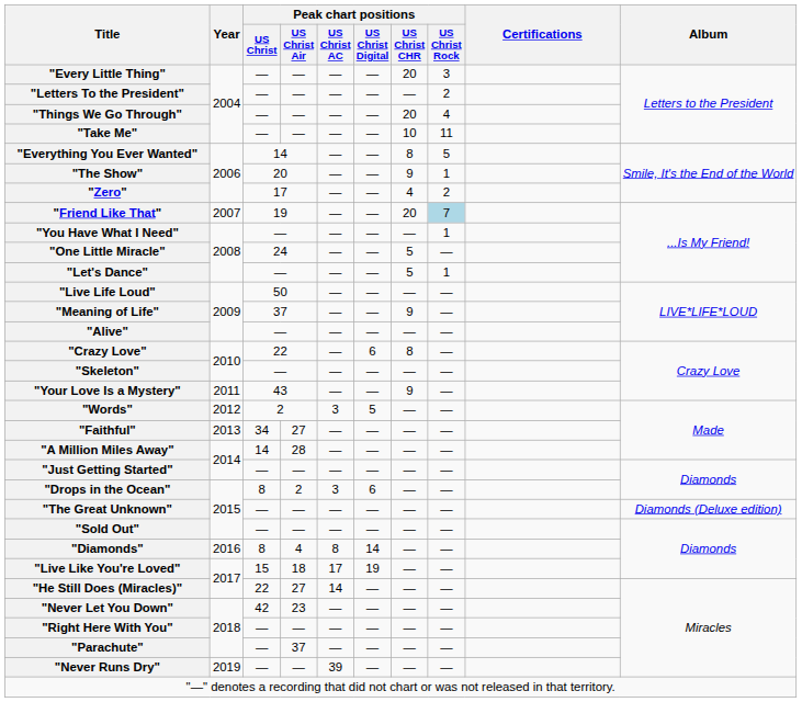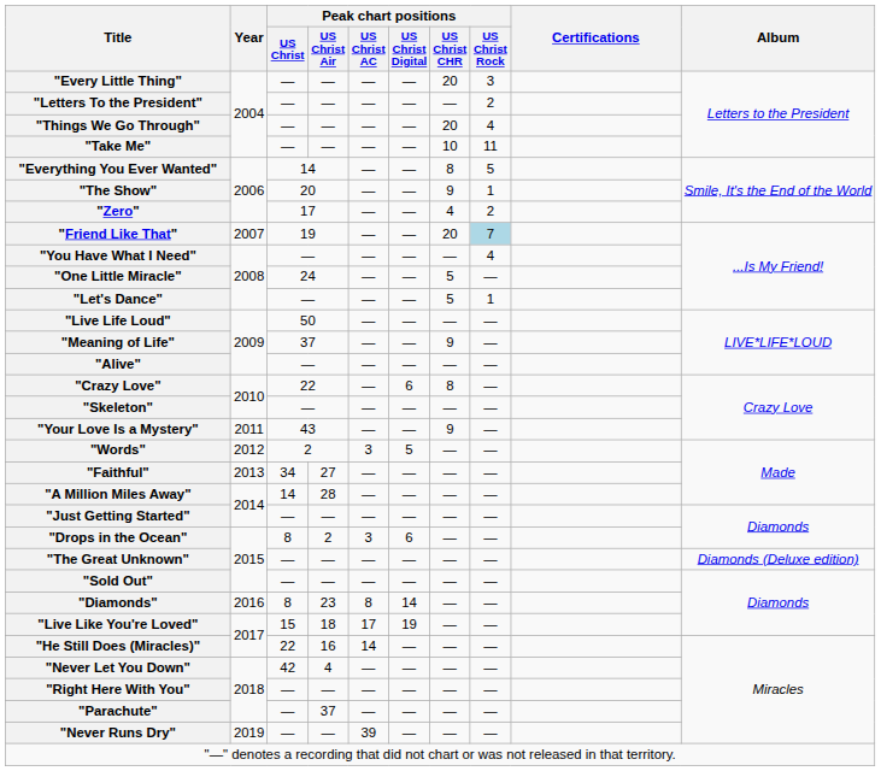"You Have What I Need" | Peak chart positions / US Christ Rock: 1 -> 4
"Diamonds" | Peak chart positions / US Christ Air: 4 -> 23
"He Still Does (Miracles)" | Peak chart positions / US Christ Air: 27 -> 16
"Never Let You Down" | Peak chart positions / US Christ Air: 23 -> 4
